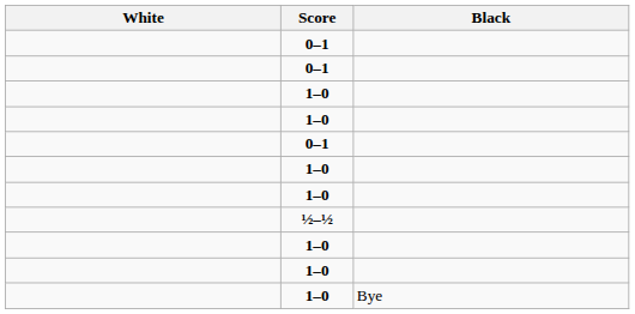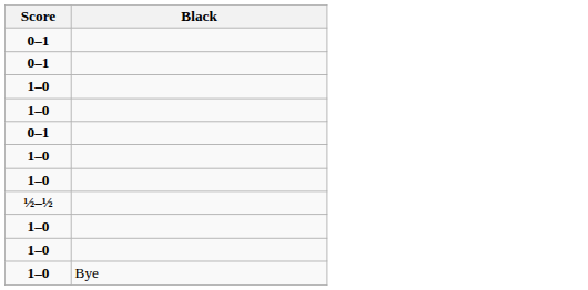- column: White
